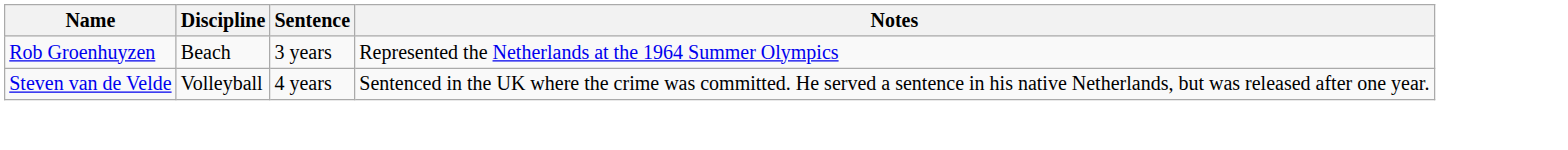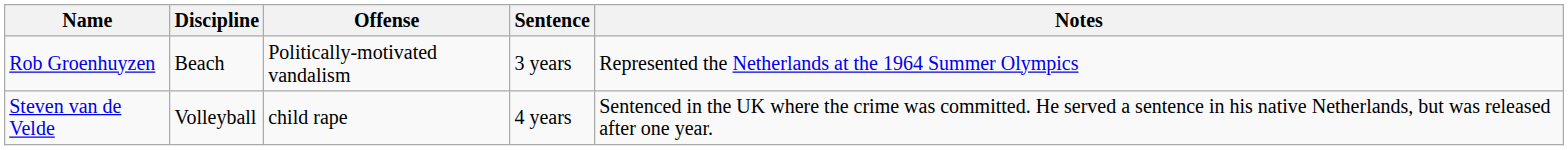+ column: Offense | Politically-motivated vandalism | child rape
